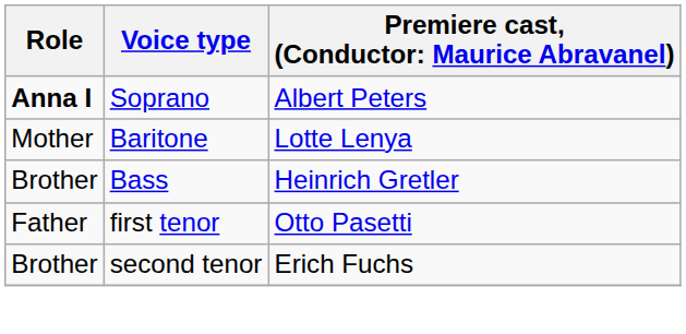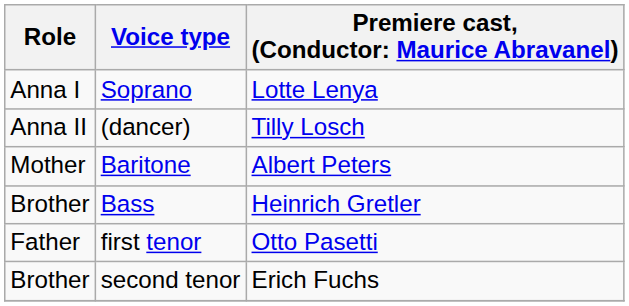Soprano | Role: bold -> normal
Soprano | column 3: Albert Peters -> Lotte Lenya
+ row: Anna II | (dancer) | Tilly Losch
Baritone | column 3: Lotte Lenya -> Albert Peters
